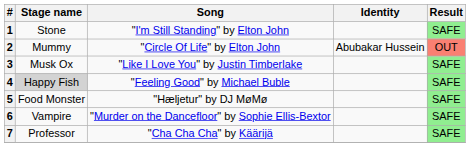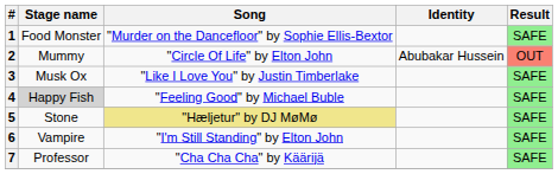1 | Stage name: Stone -> Food Monster
1 | Song: "I'm Still Standing" by Elton John -> "Murder on the Dancefloor" by Sophie Ellis-Bextor
5 | Stage name: Food Monster -> Stone
5 | Song: no background -> khaki background
6 | Song: "Murder on the Dancefloor" by Sophie Ellis-Bextor -> "I'm Still Standing" by Elton John
